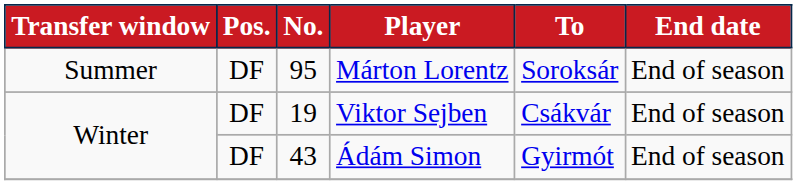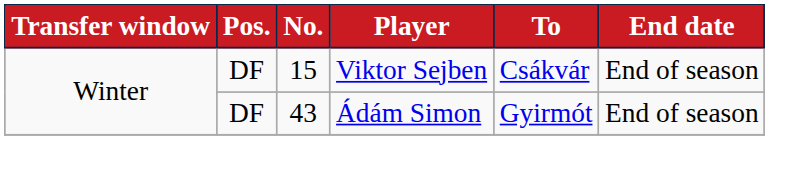- row: Summer | DF | 95 | Márton Lorentz | Soroksár | End of season
Viktor Sejben | No.: 19 -> 15
